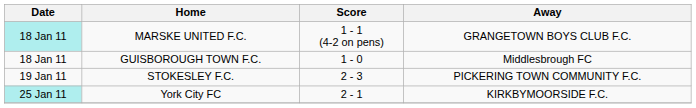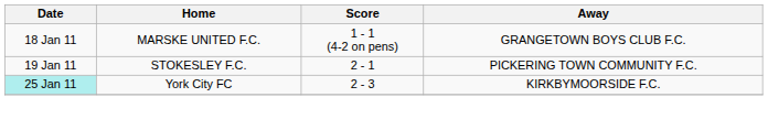MARSKE UNITED F.C. | Date: paleturquoise background -> no background
- row: 18 Jan 11 | GUISBOROUGH TOWN F.C. | 1 - 0 | Middlesbrough FC
STOKESLEY F.C. | Score: 2 - 3 -> 2 - 1
York City FC | Score: 2 - 1 -> 2 - 3
